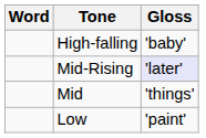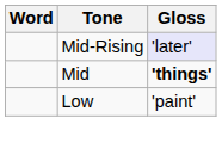- row: High-falling | 'baby'
Mid | Gloss: normal -> bold
